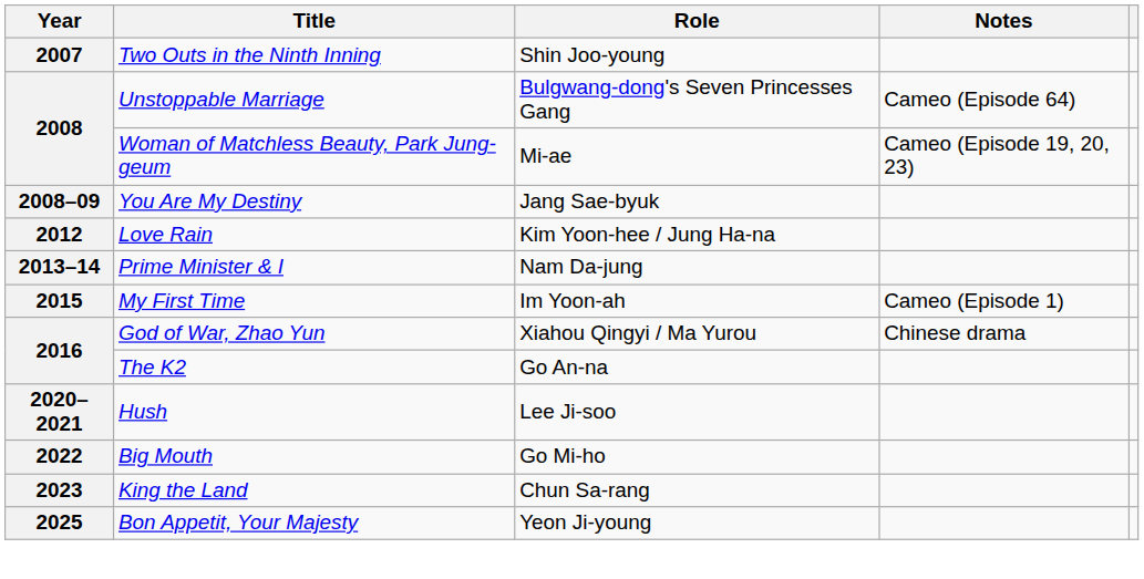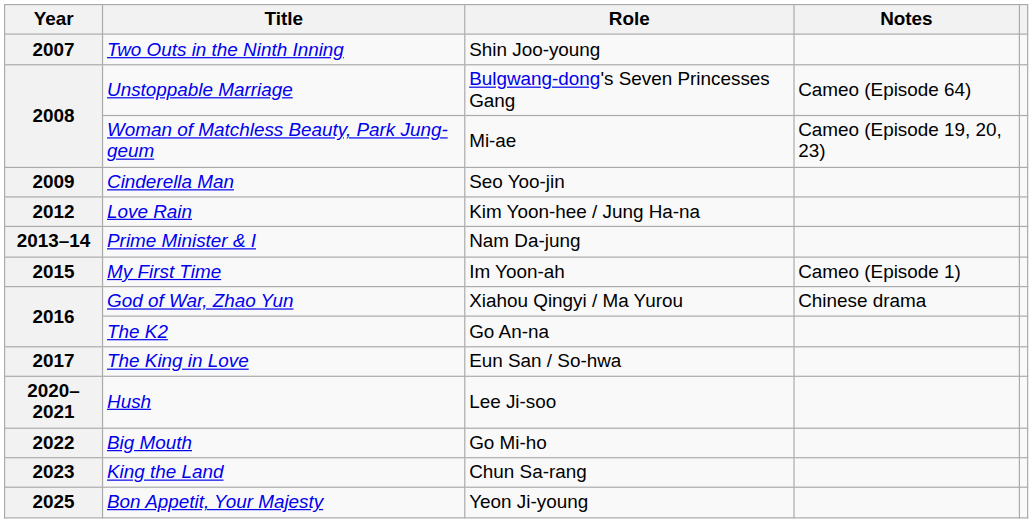- row: 2008–09 | You Are My Destiny | Jang Sae-byuk
+ row: 2009 | Cinderella Man | Seo Yoo-jin
+ row: 2017 | The King in Love | Eun San / So-hwa
